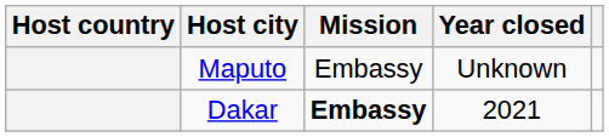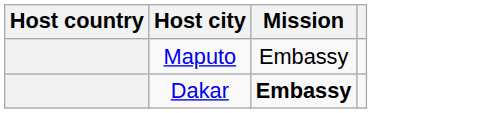- column: Year closed | Unknown | 2021
